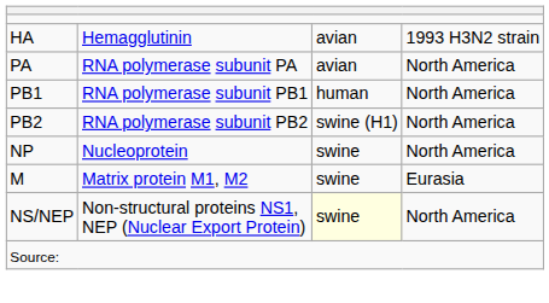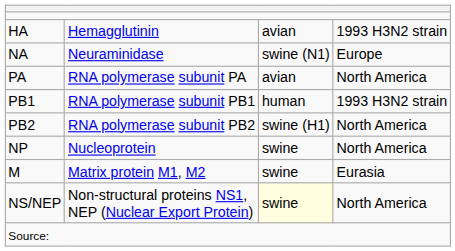+ row: NA | Neuraminidase | swine (N1) | Europe
PB1 | column 4: North America -> 1993 H3N2 strain
